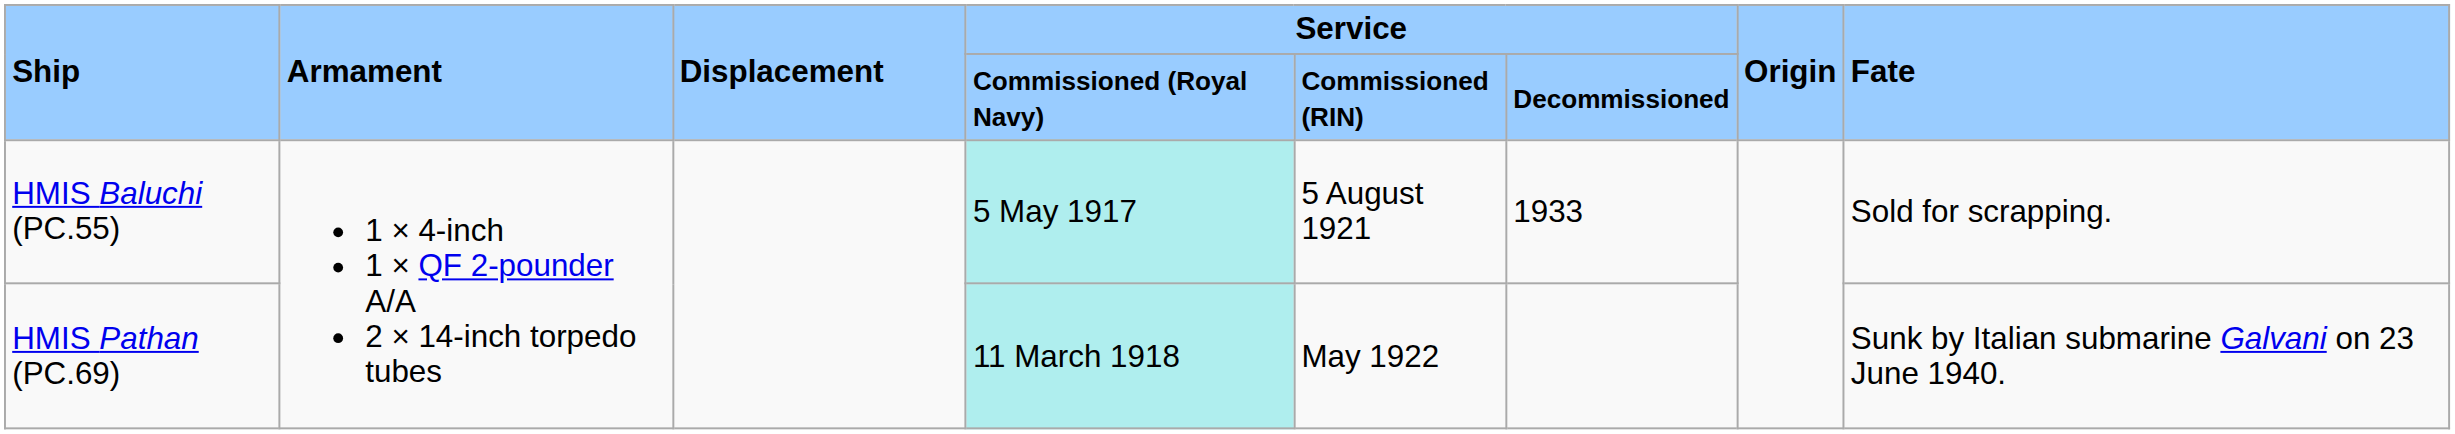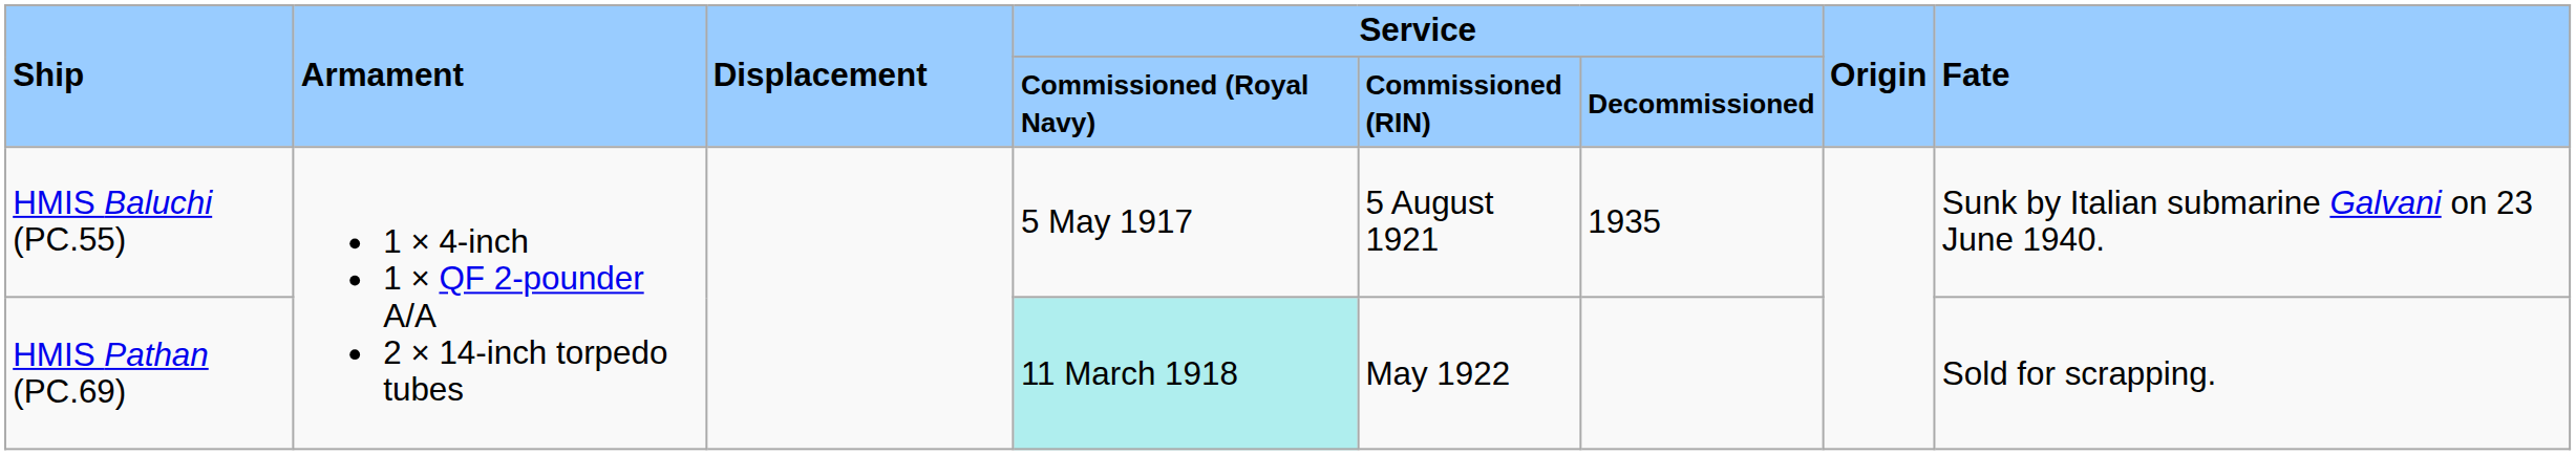HMIS Baluchi (PC.55) | Service / Commissioned (Royal Navy): paleturquoise background -> no background
HMIS Baluchi (PC.55) | Service / Decommissioned: 1933 -> 1935
HMIS Baluchi (PC.55) | Fate: Sold for scrapping. -> Sunk by Italian submarine Galvani on 23 June 1940.
HMIS Pathan (PC.69) | Fate: Sunk by Italian submarine Galvani on 23 June 1940. -> Sold for scrapping.
